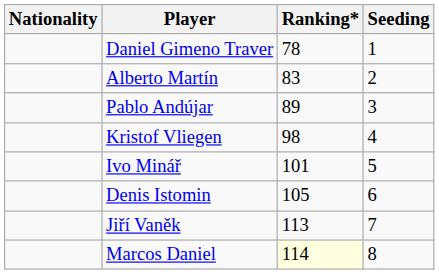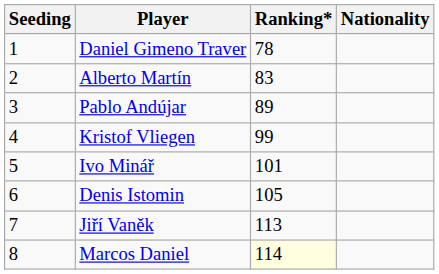columns swapped: Nationality <-> Seeding
Kristof Vliegen | Ranking*: 98 -> 99
